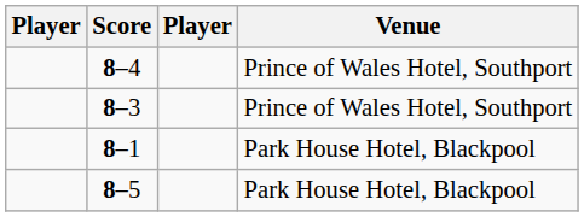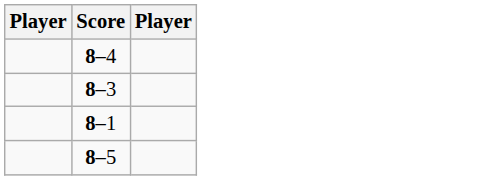- column: Venue | Prince of Wales Hotel, Southport | Prince of Wales Hotel, Southport | Park House Hotel, Blackpool | Park House Hotel, Blackpool
